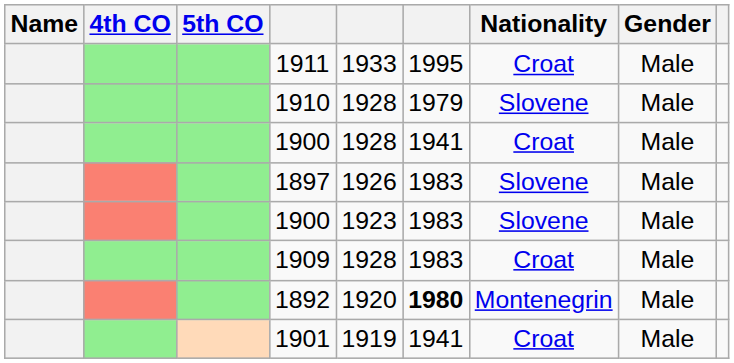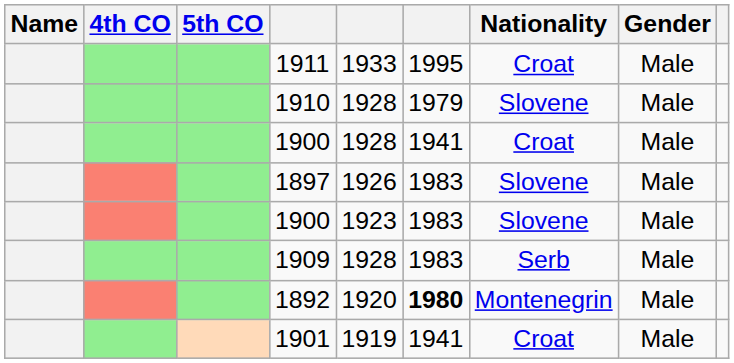1909 | Nationality: Croat -> Serb
